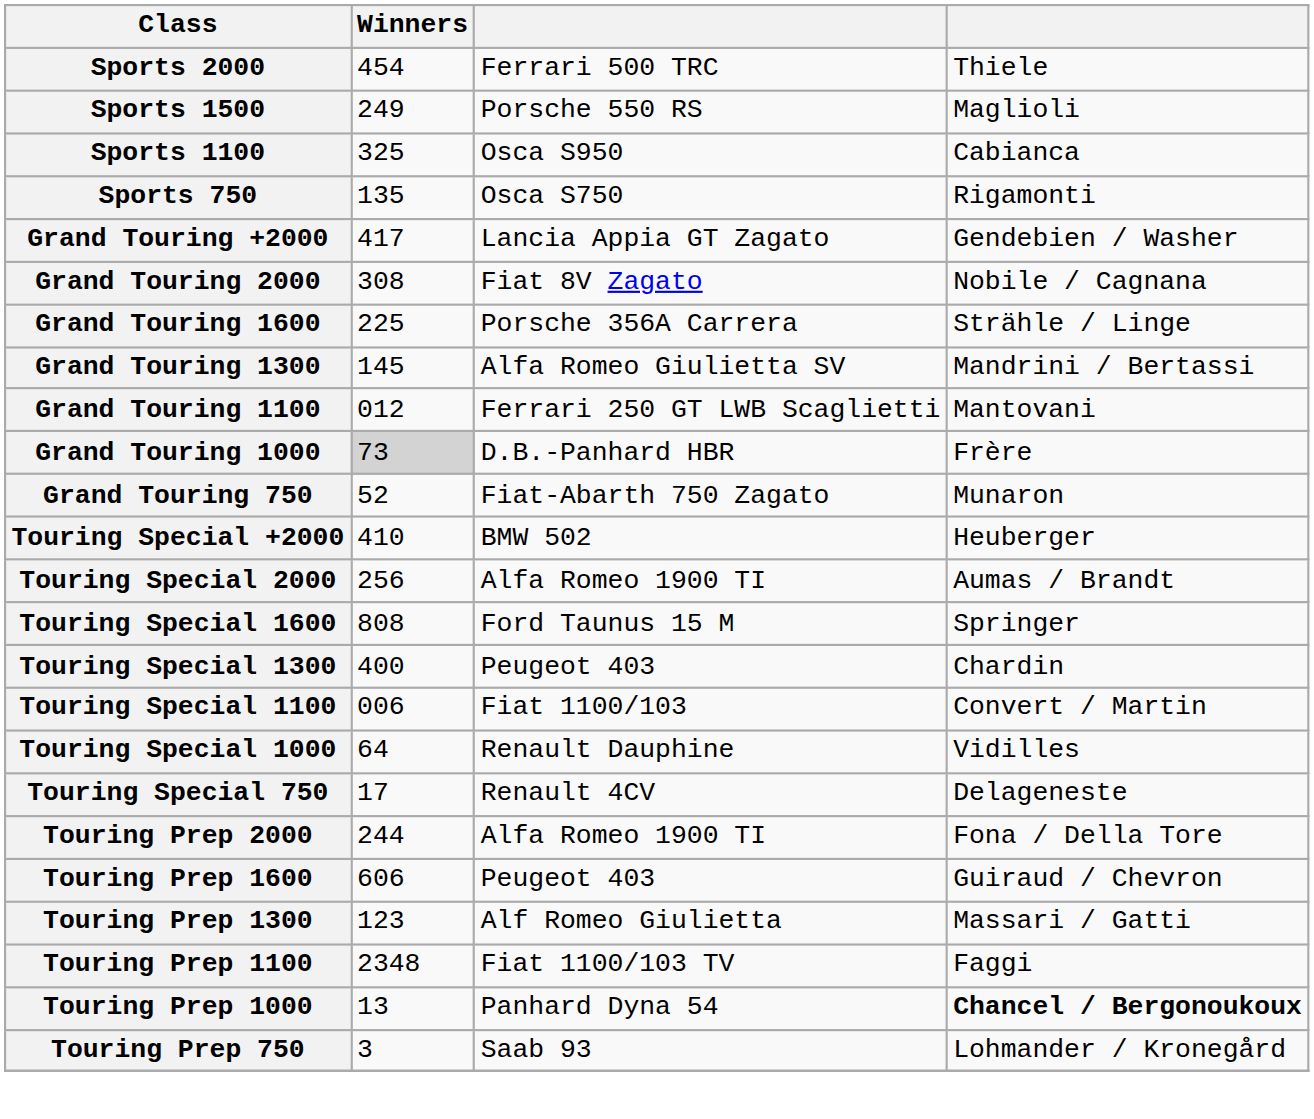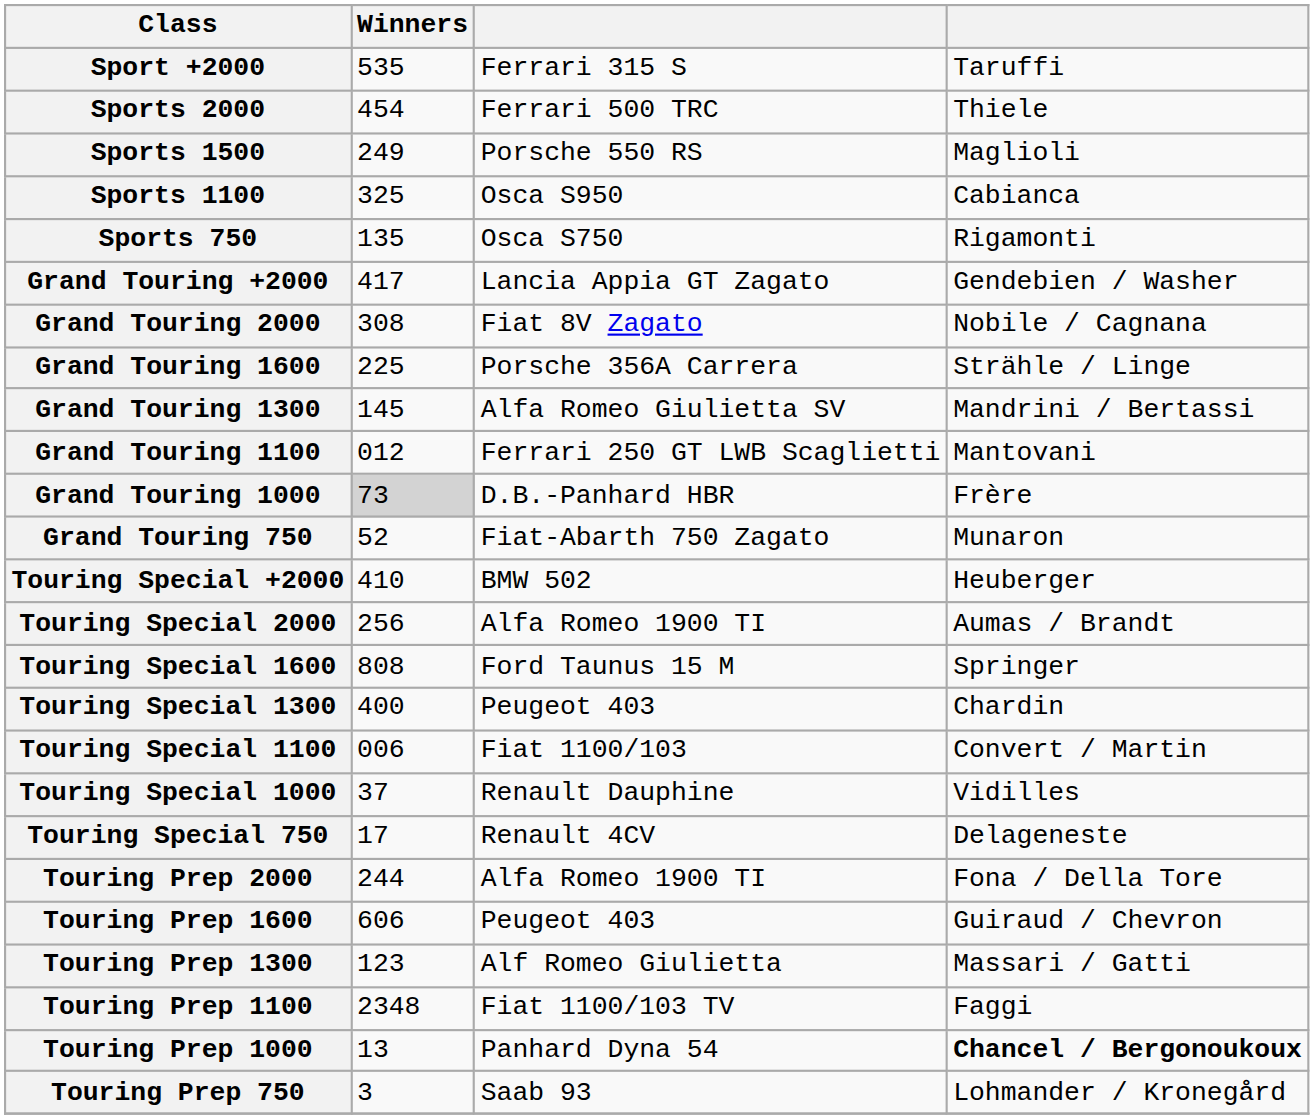+ row: Sport +2000 | 535 | Ferrari 315 S | Taruffi
Touring Special 1000 | Winners: 64 -> 37
